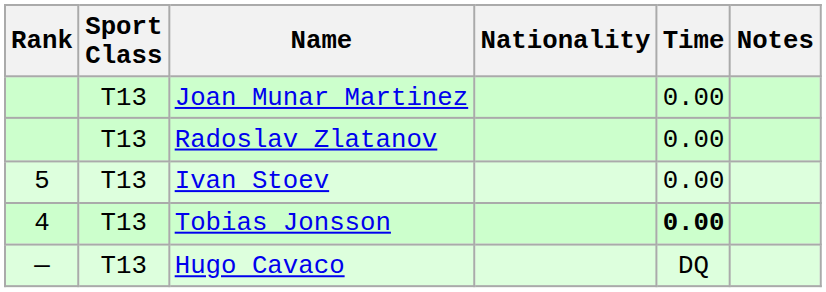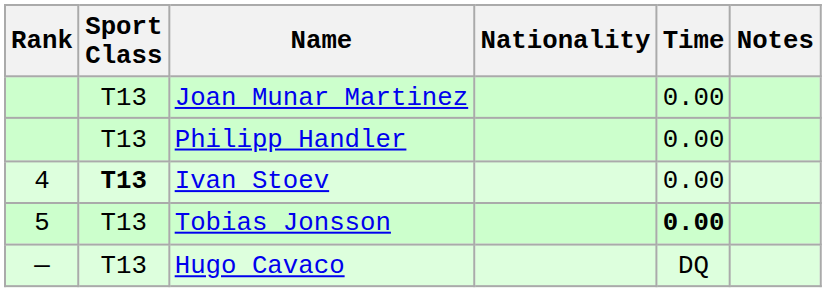- row: T13 | Radoslav Zlatanov | 0.00
+ row: T13 | Philipp Handler | 0.00
Ivan Stoev | Rank: 5 -> 4
Ivan Stoev | Sport Class: normal -> bold
Tobias Jonsson | Rank: 4 -> 5
